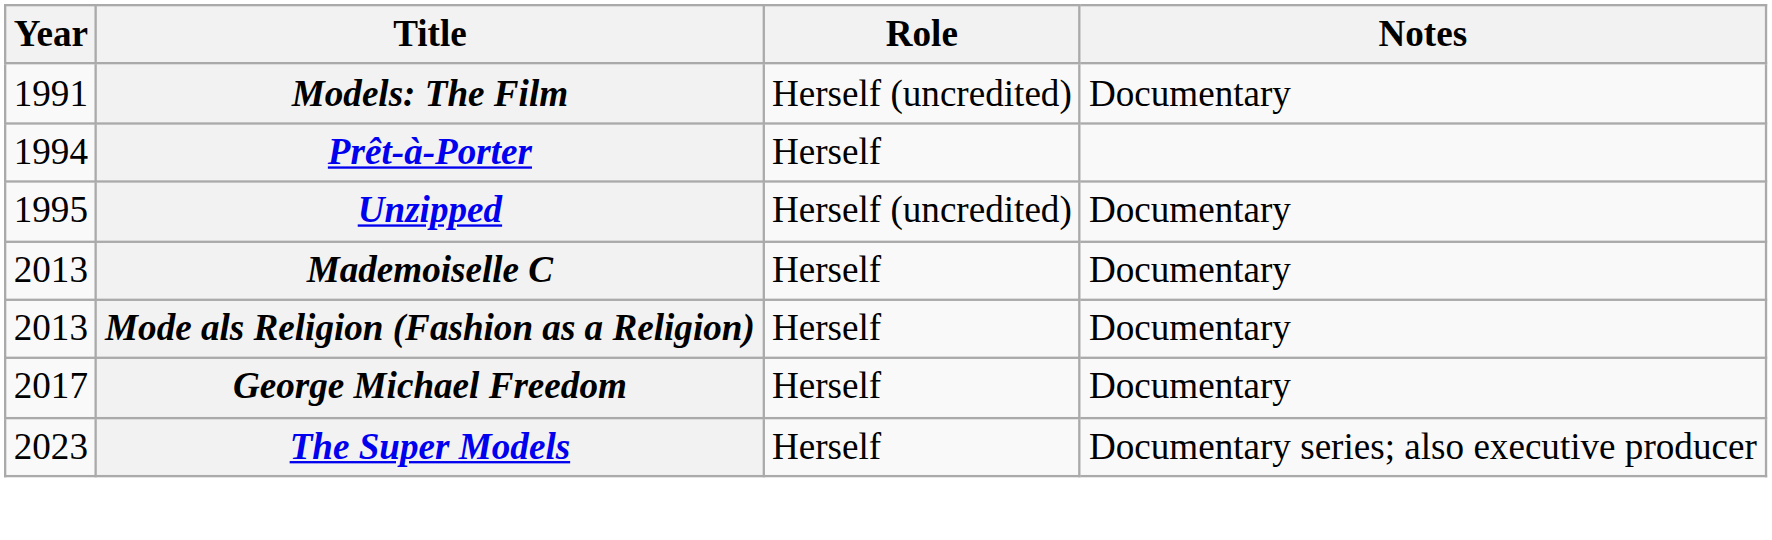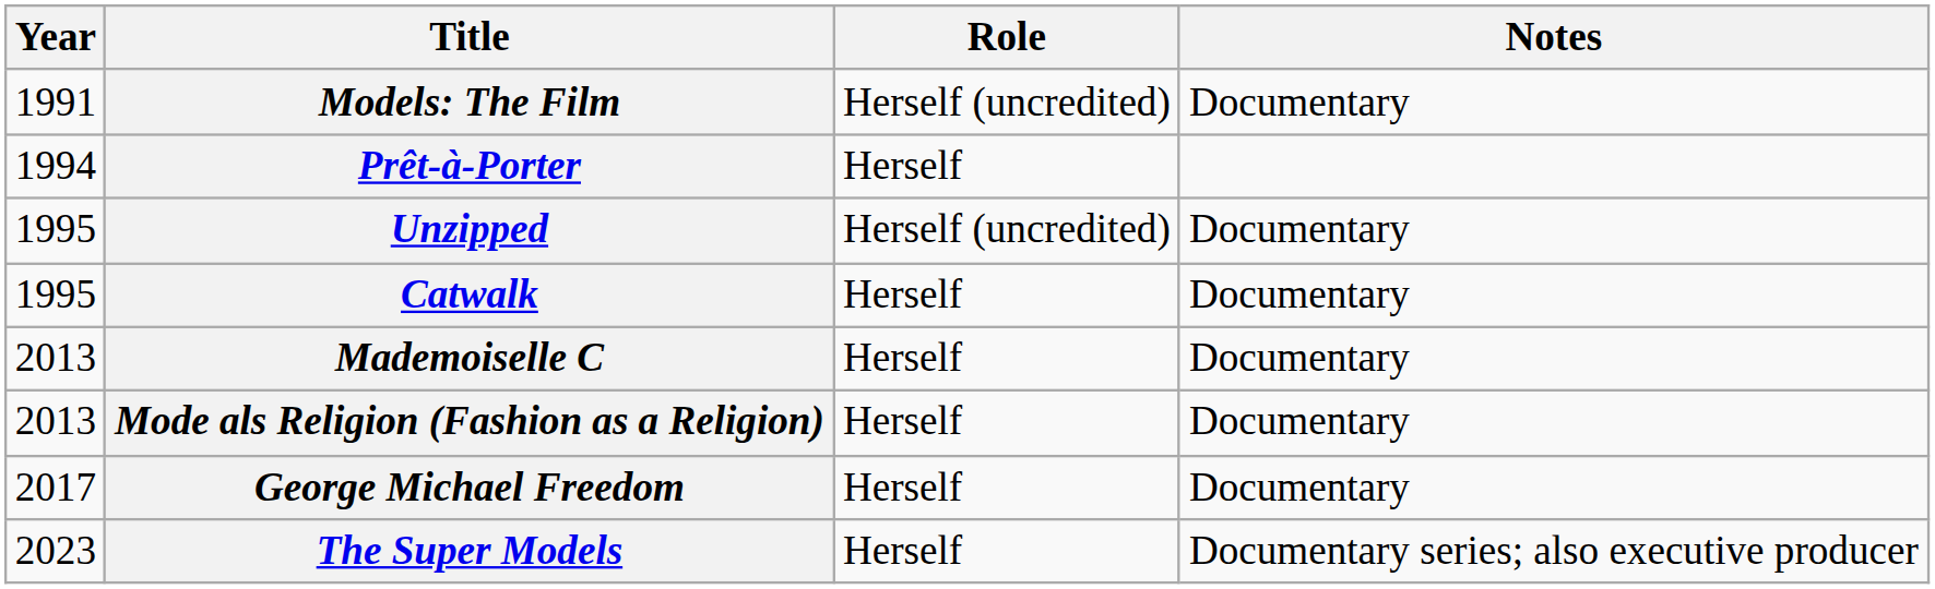+ row: 1995 | Catwalk | Herself | Documentary
